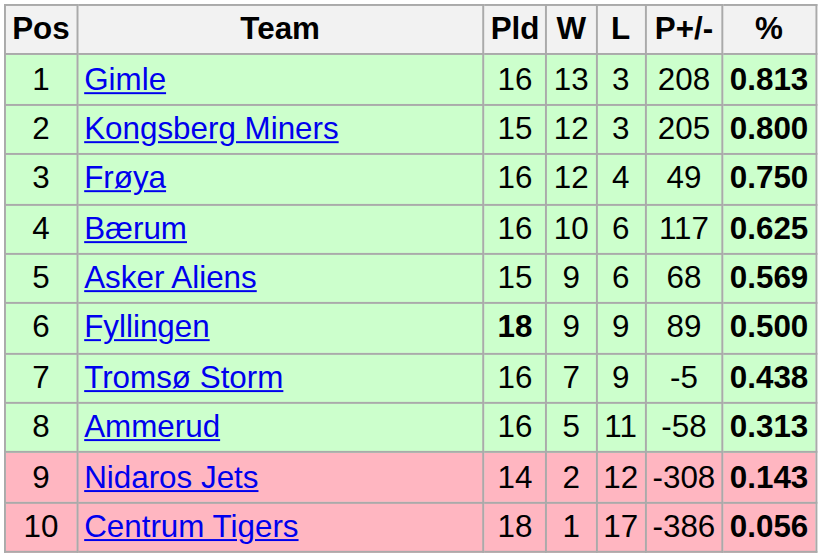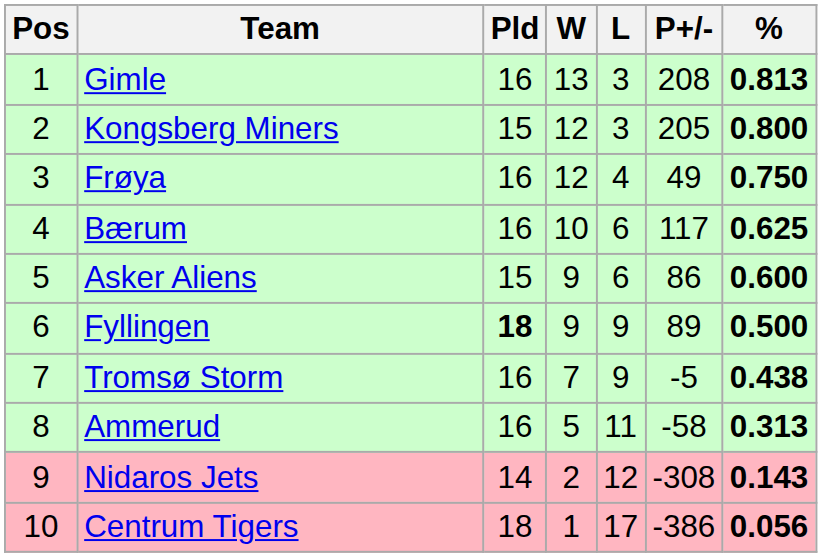Asker Aliens | P+/-: 68 -> 86
Asker Aliens | %: 0.569 -> 0.600
